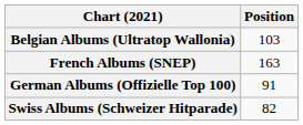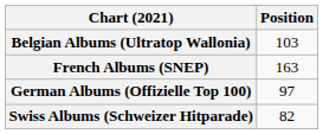German Albums (Offizielle Top 100) | Position: 91 -> 97
